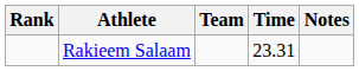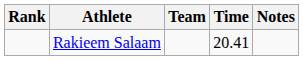Rakieem Salaam | Time: 23.31 -> 20.41
